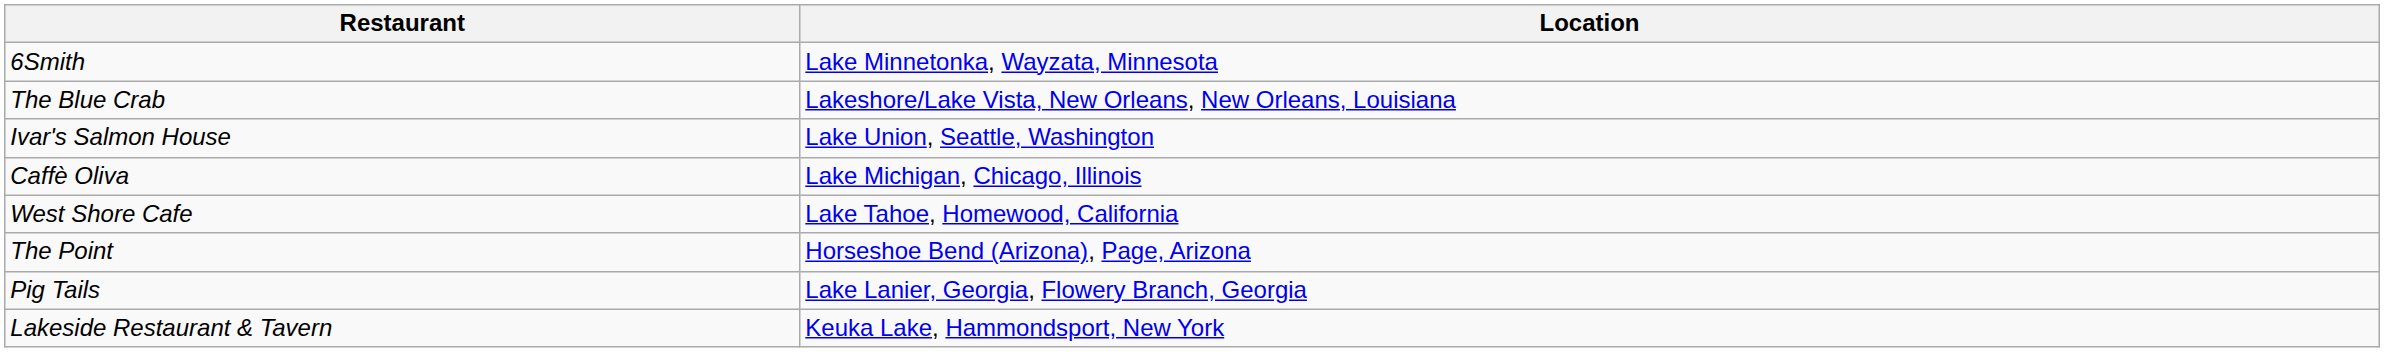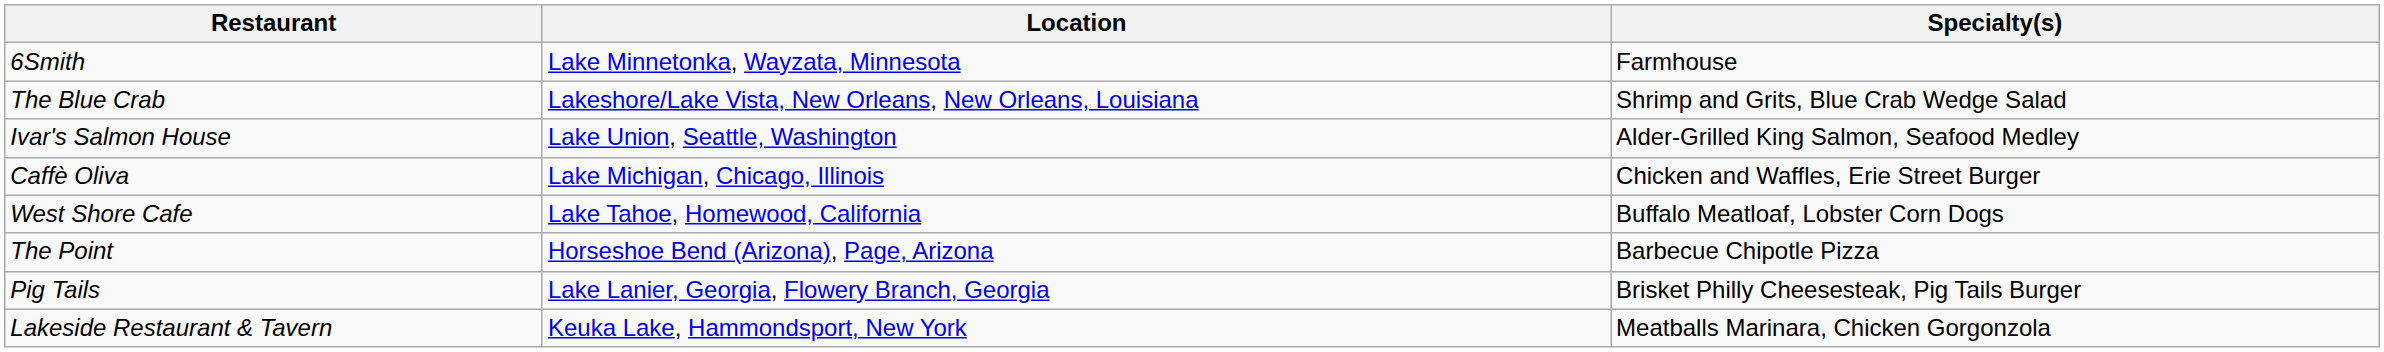+ column: Specialty(s) | Farmhouse | Shrimp and Grits, Blue Crab Wedge Salad | Alder-Grilled King Salmon, Seafood Medley | Chicken and Waffles, Erie Street Burger | Buffalo Meatloaf, Lobster Corn Dogs | Barbecue Chipotle Pizza | Brisket Philly Cheesesteak, Pig Tails Burger | Meatballs Marinara, Chicken Gorgonzola
